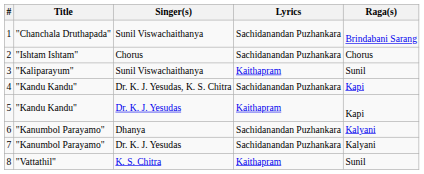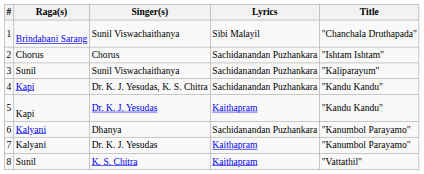columns swapped: Title <-> Raga(s)
1 | Lyrics: Sachidanandan Puzhankara -> Sibi Malayil
3 | Lyrics: Kaithapram -> Sachidanandan Puzhankara
7 | Lyrics: Sachidanandan Puzhankara -> Kaithapram
